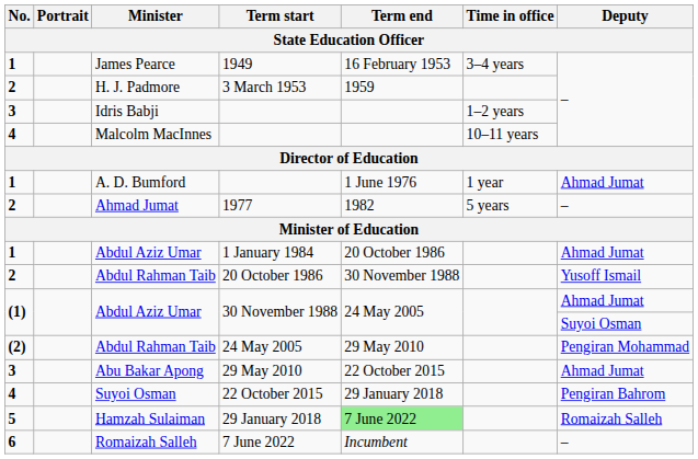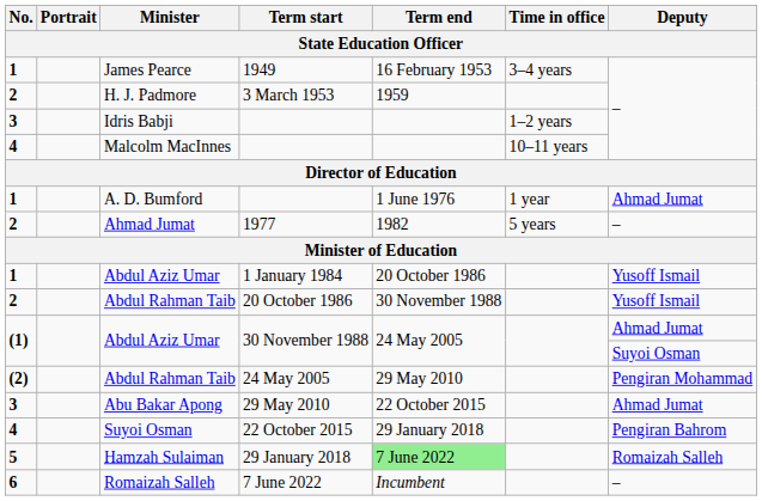Abdul Aziz Umar / 1 January 1984 | Deputy: Ahmad Jumat -> Yusoff Ismail
